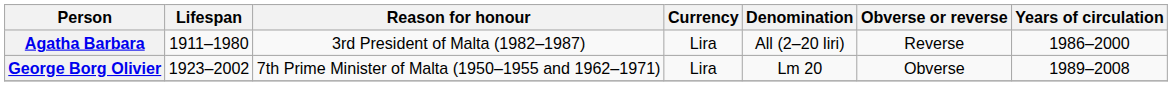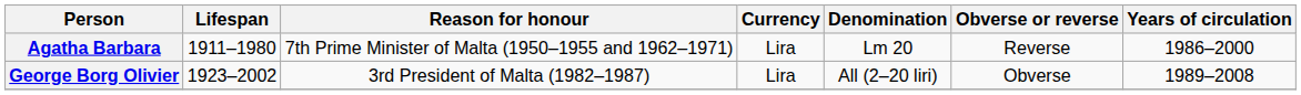Agatha Barbara | Reason for honour: 3rd President of Malta (1982–1987) -> 7th Prime Minister of Malta (1950–1955 and 1962–1971)
Agatha Barbara | Denomination: All (2–20 liri) -> Lm 20
George Borg Olivier | Reason for honour: 7th Prime Minister of Malta (1950–1955 and 1962–1971) -> 3rd President of Malta (1982–1987)
George Borg Olivier | Denomination: Lm 20 -> All (2–20 liri)
